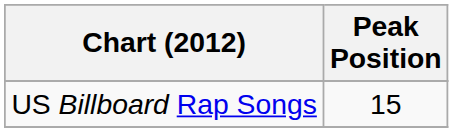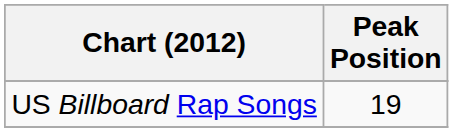US Billboard Rap Songs | Peak Position: 15 -> 19
